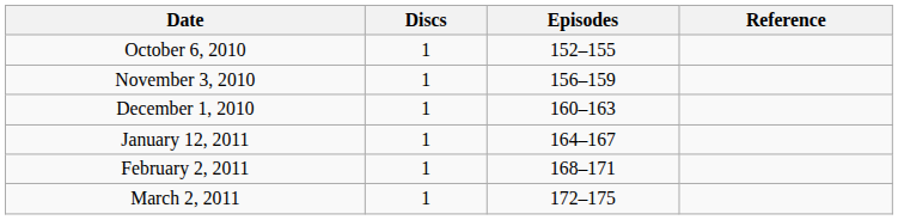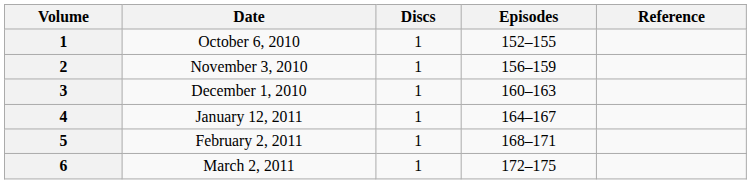+ column: Volume | 1 | 2 | 3 | 4 | 5 | 6
